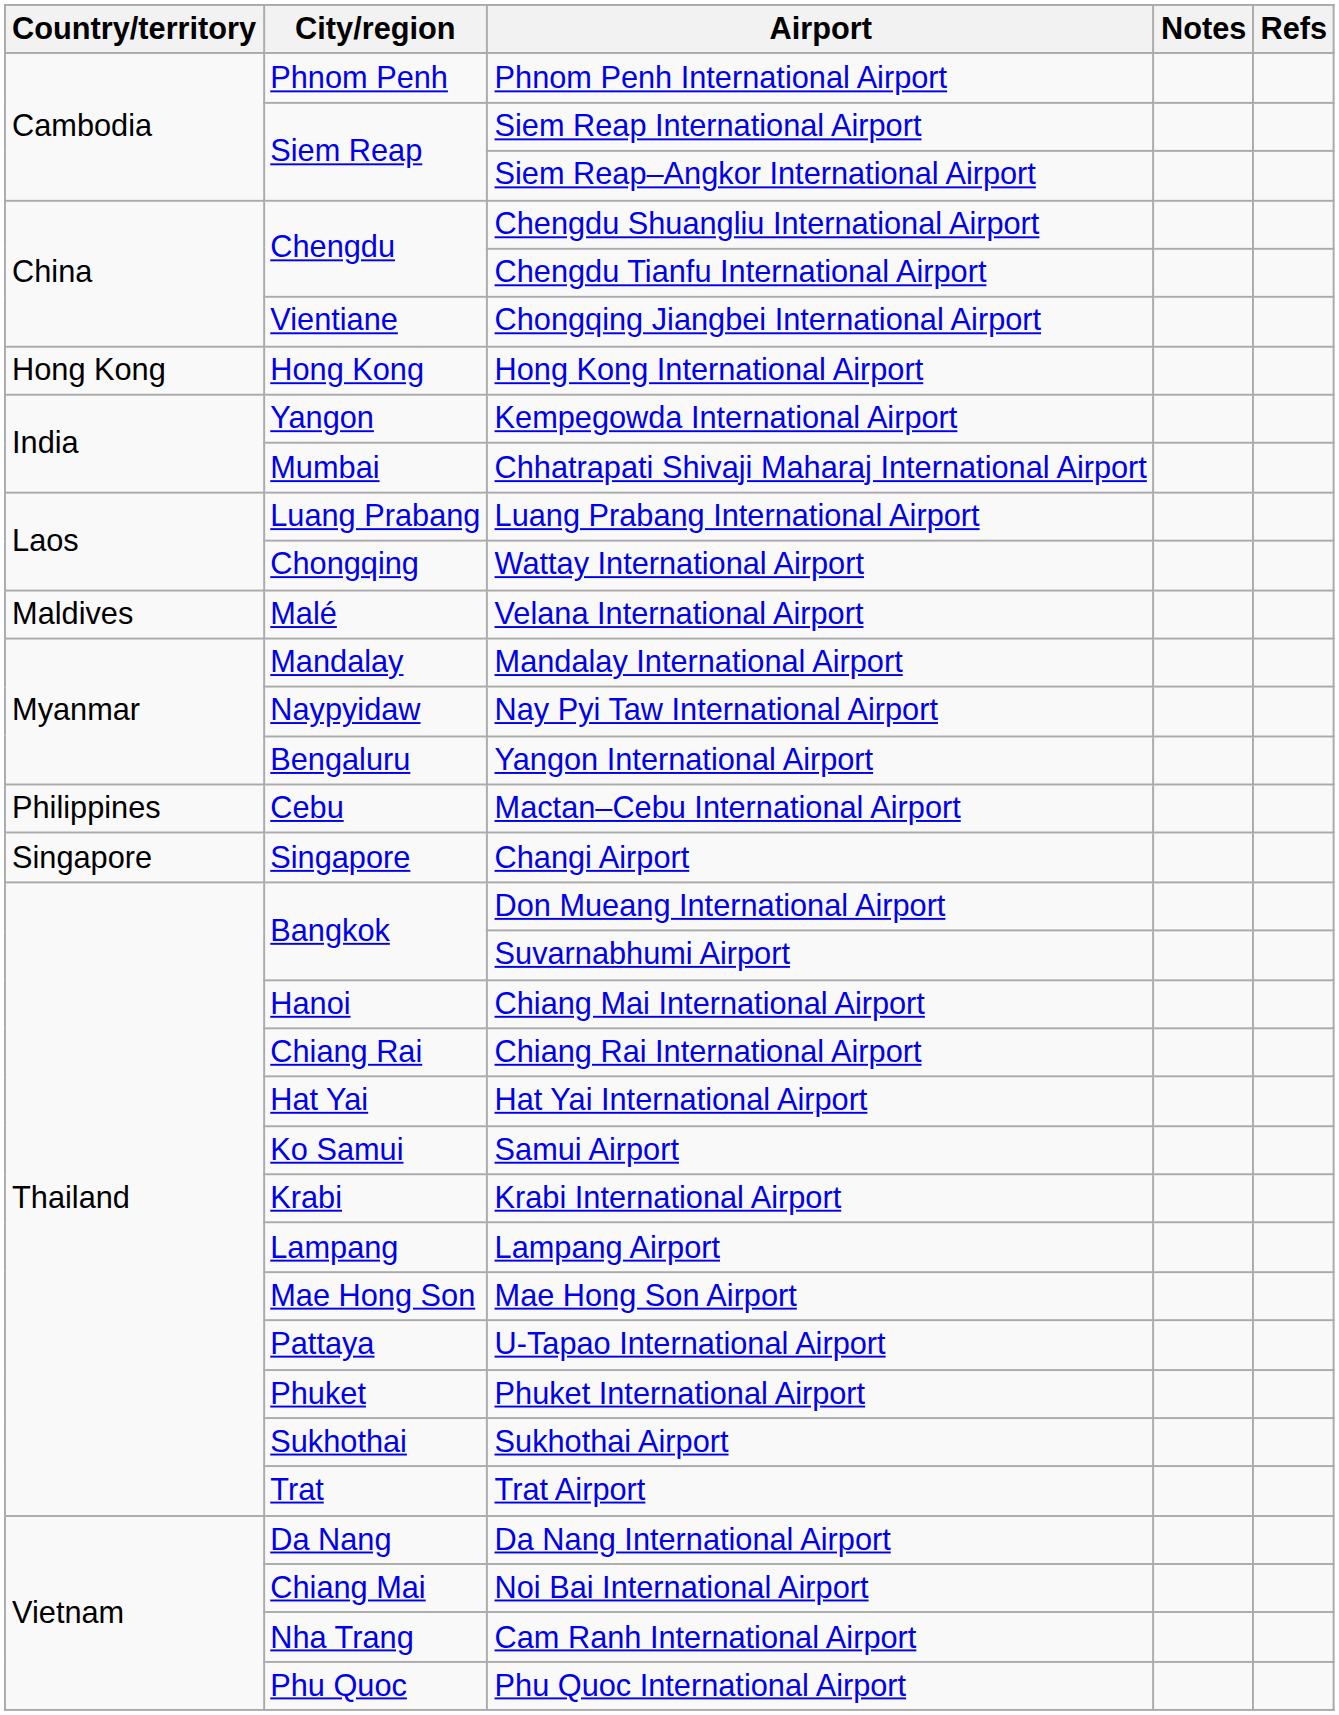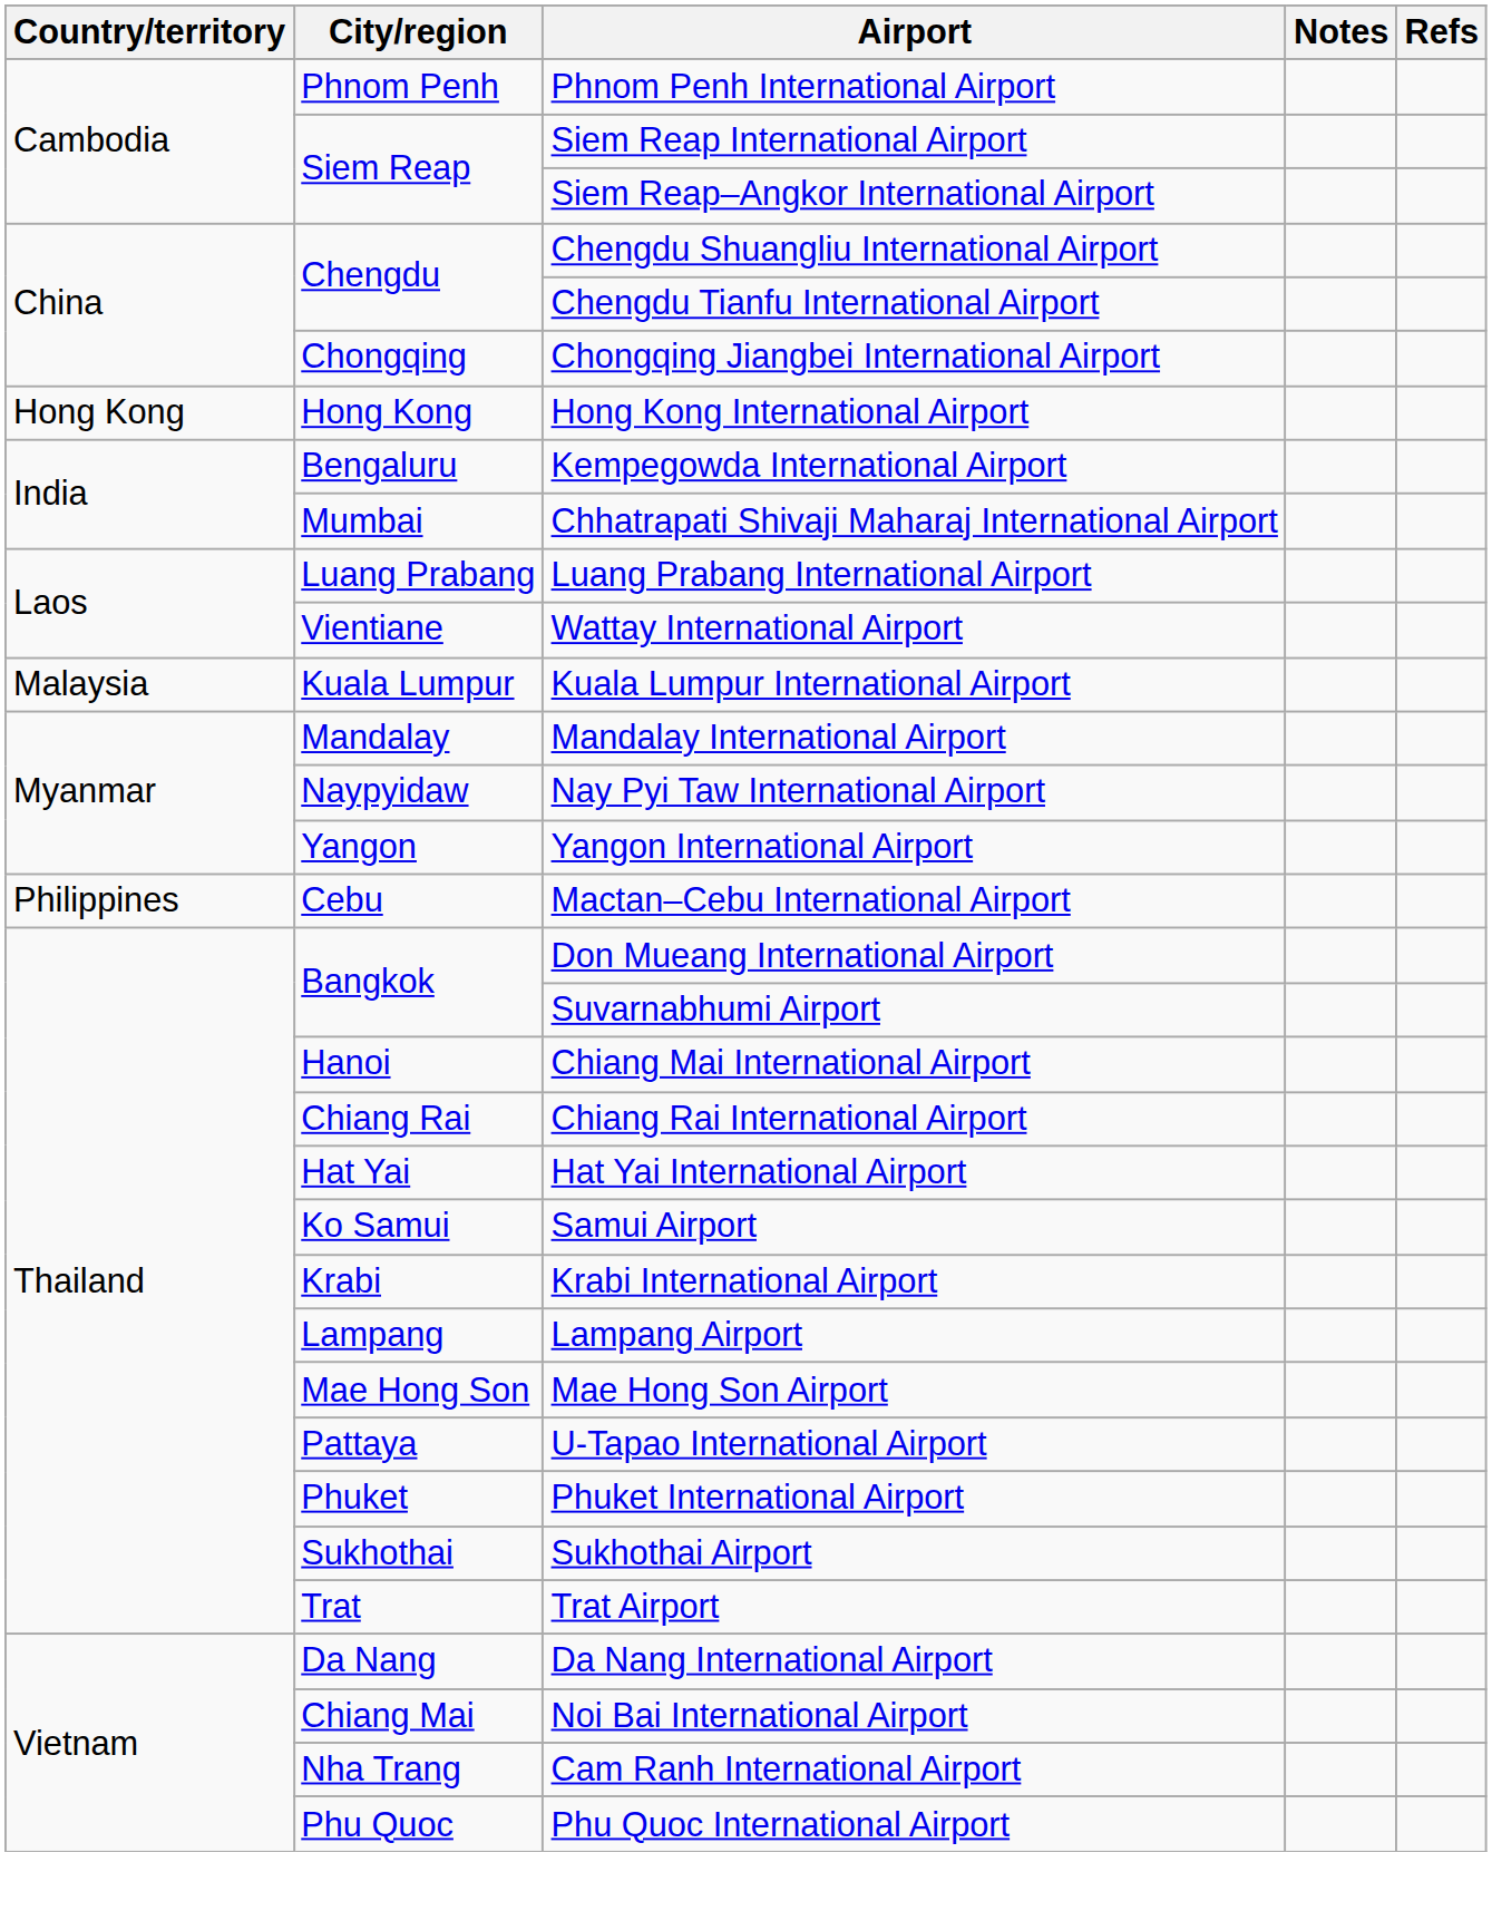Chongqing Jiangbei International Airport | City/region: Vientiane -> Chongqing
Kempegowda International Airport | City/region: Yangon -> Bengaluru
Wattay International Airport | City/region: Chongqing -> Vientiane
+ row: Malaysia | Kuala Lumpur | Kuala Lumpur International Airport
- row: Maldives | Malé | Velana International Airport
Yangon International Airport | City/region: Bengaluru -> Yangon
- row: Singapore | Singapore | Changi Airport
